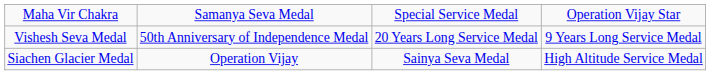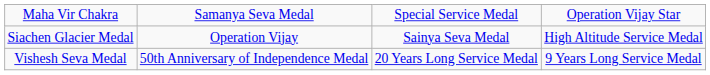rows swapped: Siachen Glacier Medal <-> Vishesh Seva Medal
